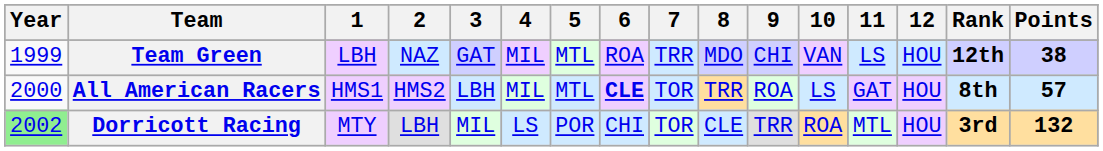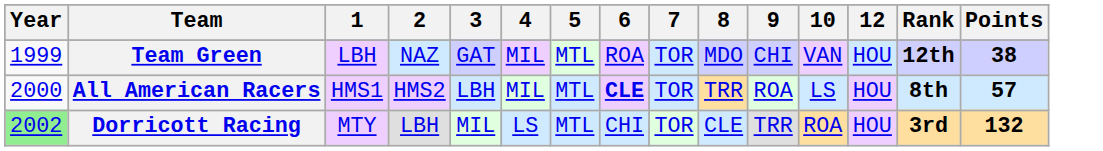- column: 11 | LS | GAT | MTL
Team Green | 7: TRR -> TOR
Dorricott Racing | 5: POR -> MTL
